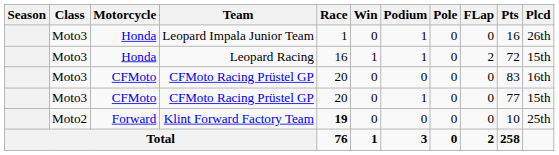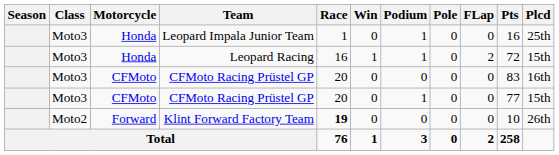Leopard Impala Junior Team | Plcd: 26th -> 25th
Klint Forward Factory Team | Plcd: 25th -> 26th
